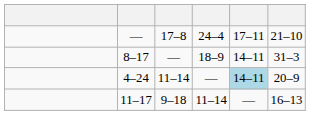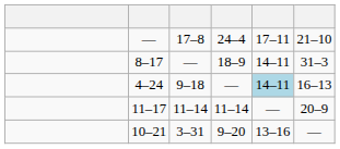4–24 | column 3: 11–14 -> 9–18
4–24 | column 6: 20–9 -> 16–13
11–17 | column 3: 9–18 -> 11–14
11–17 | column 6: 16–13 -> 20–9
+ row: 10–21 | 3–31 | 9–20 | 13–16 | —
